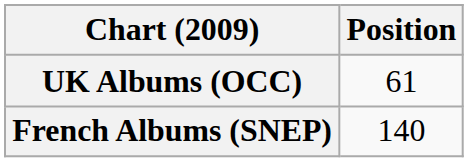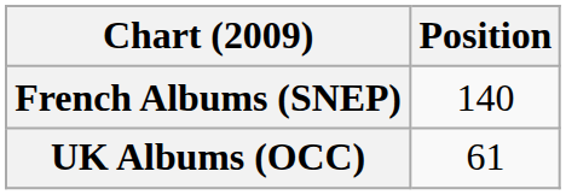rows swapped: French Albums (SNEP) <-> UK Albums (OCC)
